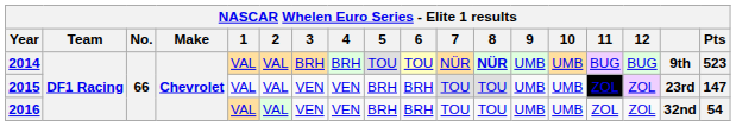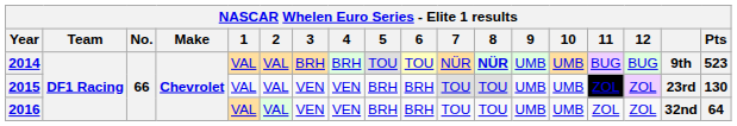2015 | Pts: 147 -> 130
2016 | Pts: 54 -> 64
